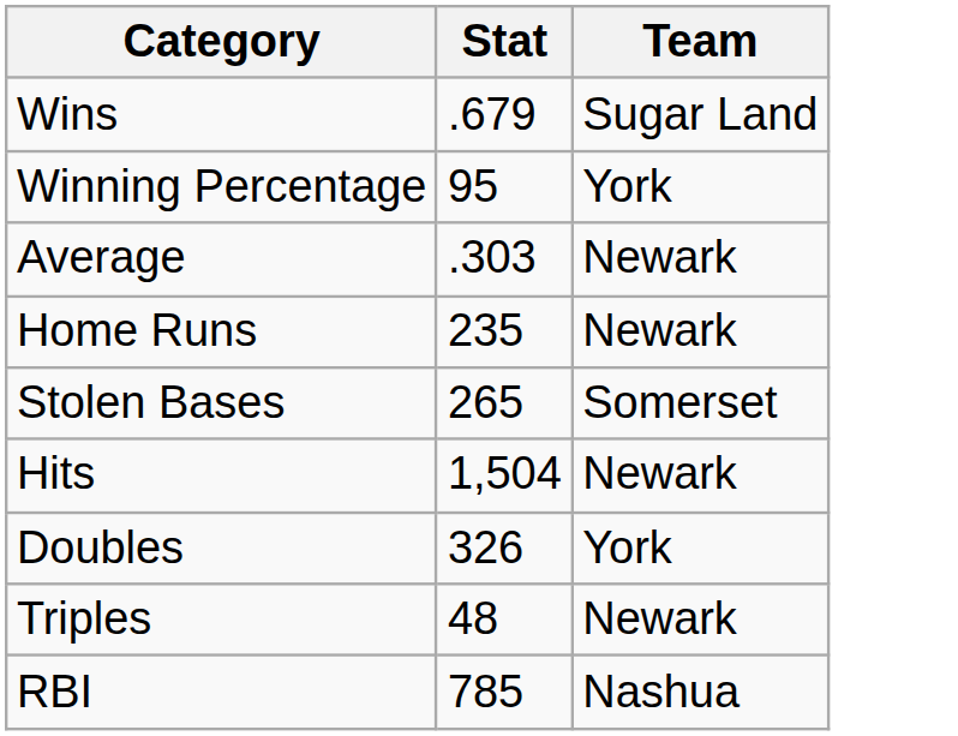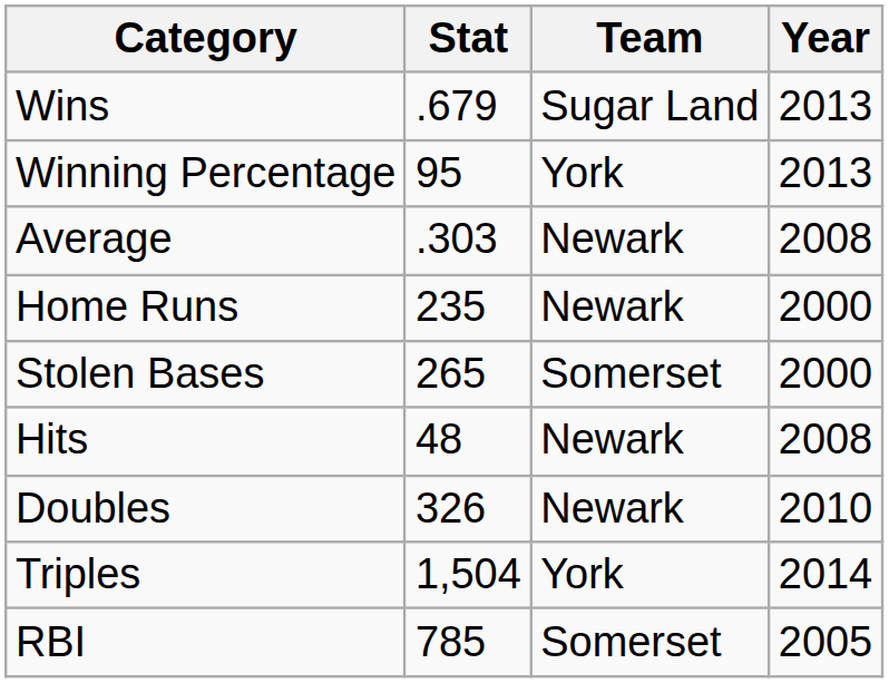+ column: Year | 2013 | 2013 | 2008 | 2000 | 2000 | 2008 | 2010 | 2014 | 2005
Hits | Stat: 1,504 -> 48
Doubles | Team: York -> Newark
Triples | Stat: 48 -> 1,504
Triples | Team: Newark -> York
RBI | Team: Nashua -> Somerset
